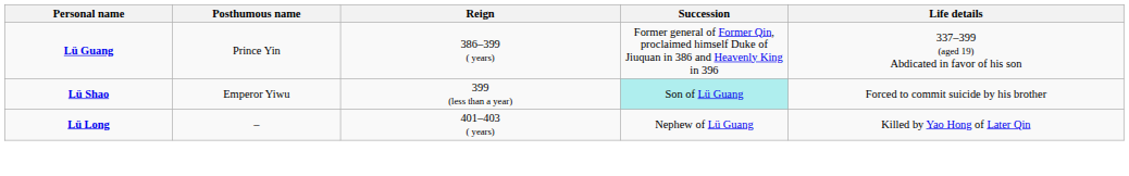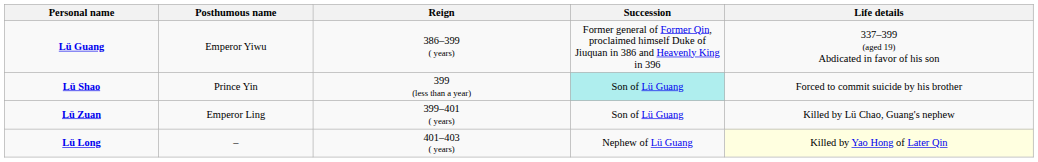Lü Guang | Posthumous name: Prince Yin -> Emperor Yiwu
Lü Shao | Posthumous name: Emperor Yiwu -> Prince Yin
+ row: Lü Zuan | Emperor Ling | 399–401 ( years) | Son of Lü Guang | Killed by Lü Chao, Guang's nephew
Lü Long | Life details: no background -> lightyellow background
